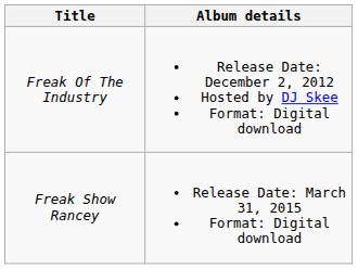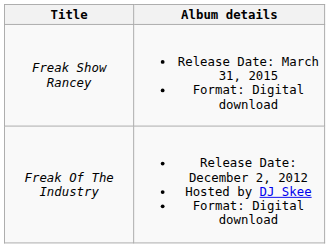rows swapped: Freak Of The Industry <-> Freak Show Rancey
